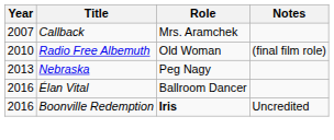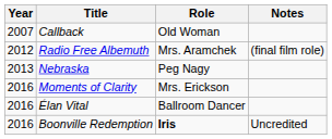Callback | Role: Mrs. Aramchek -> Old Woman
Radio Free Albemuth | Year: 2010 -> 2012
Radio Free Albemuth | Role: Old Woman -> Mrs. Aramchek
+ row: 2016 | Moments of Clarity | Mrs. Erickson
